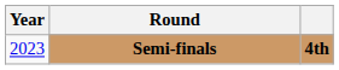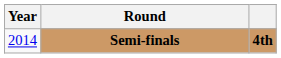Semi-finals | Year: 2023 -> 2014
